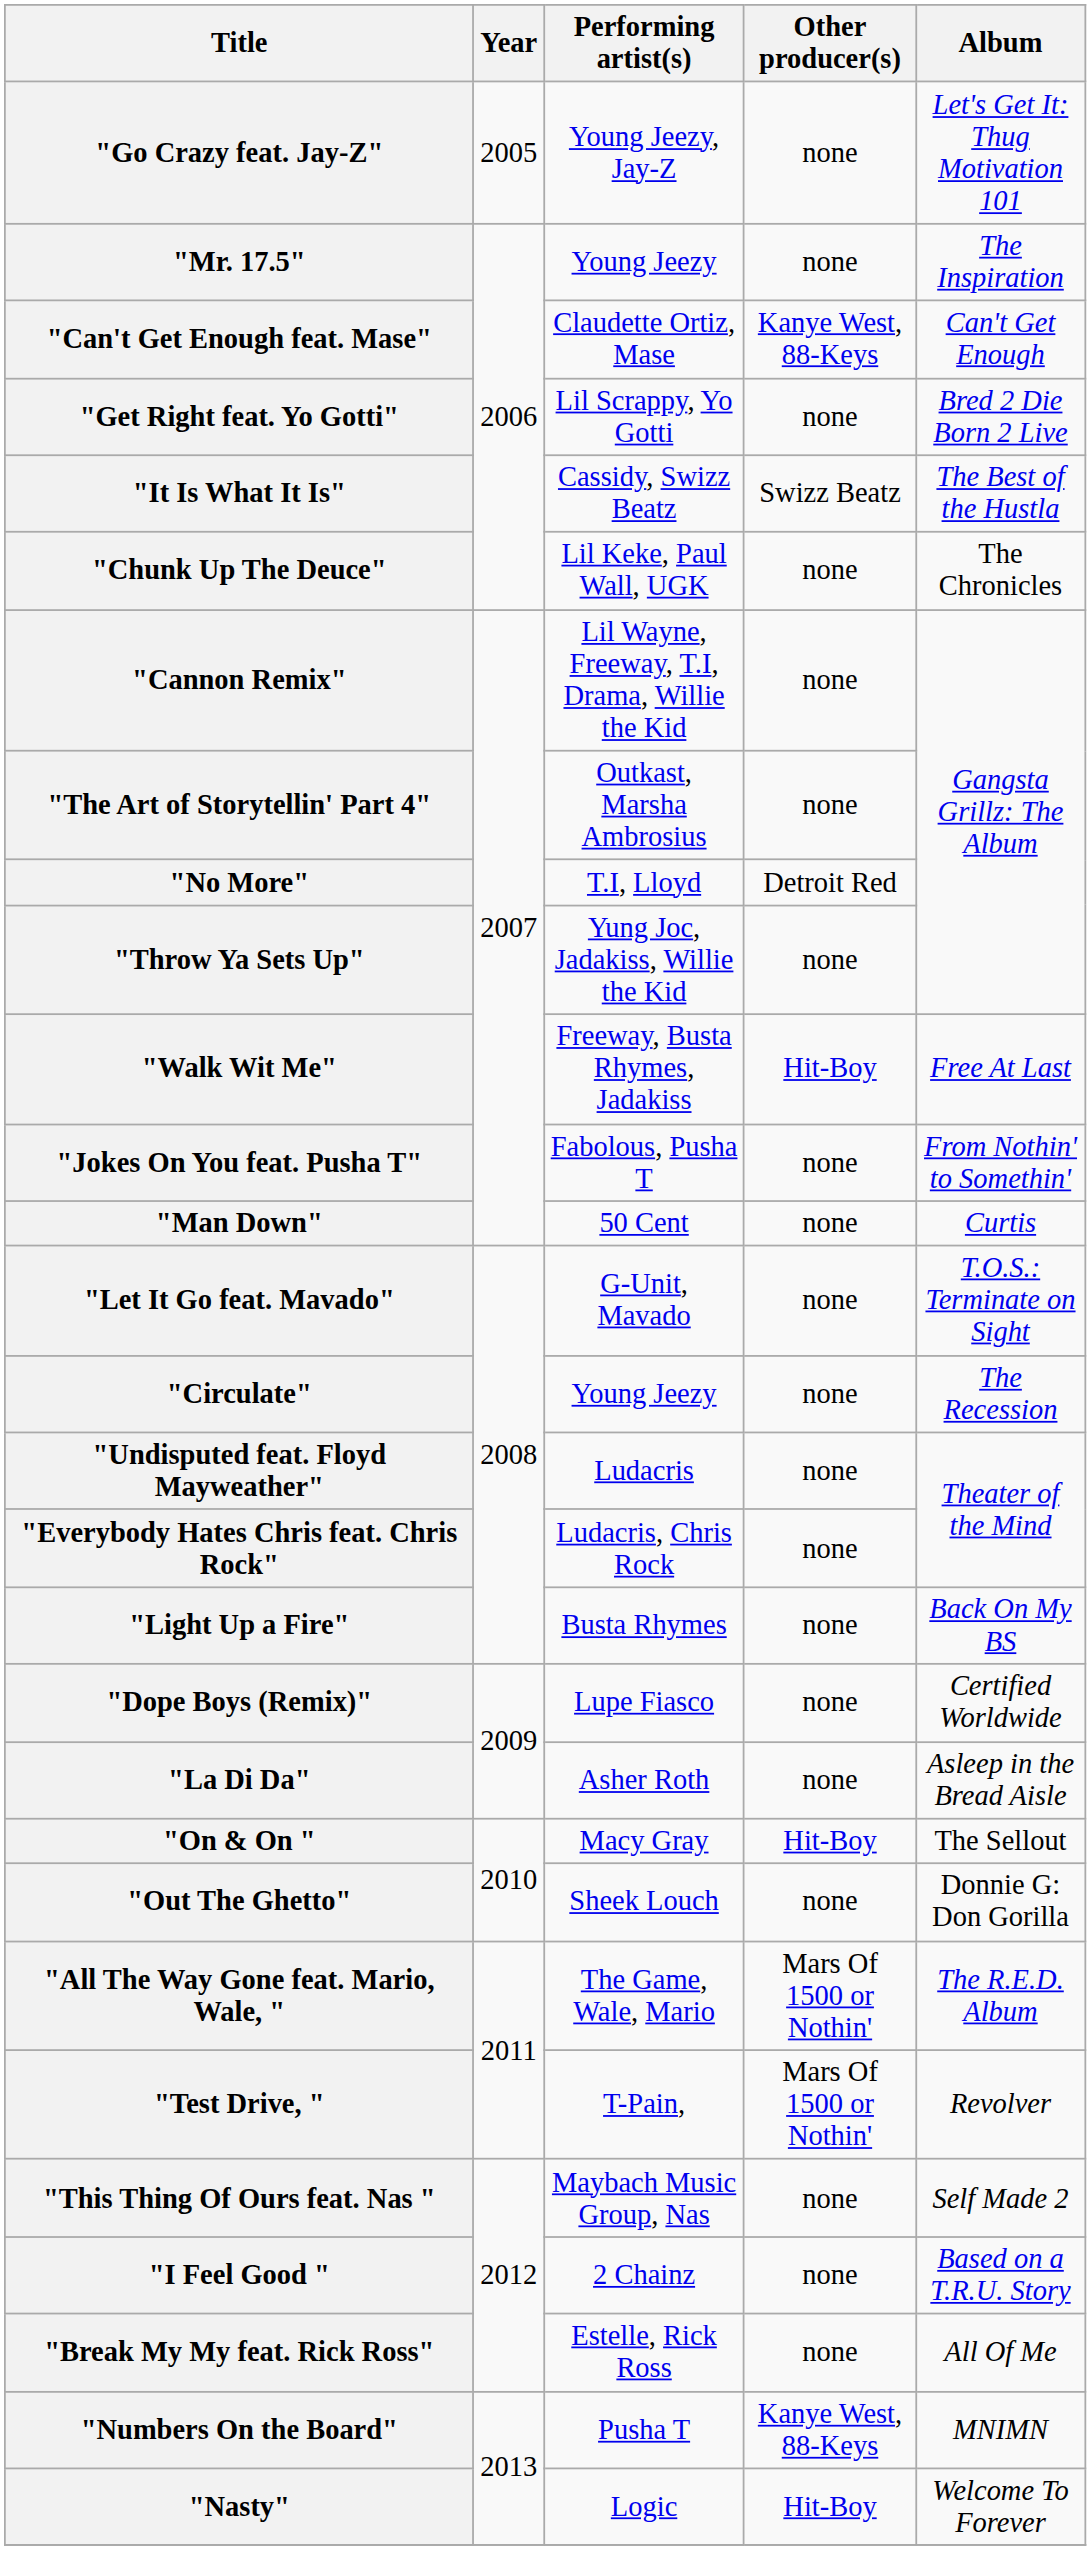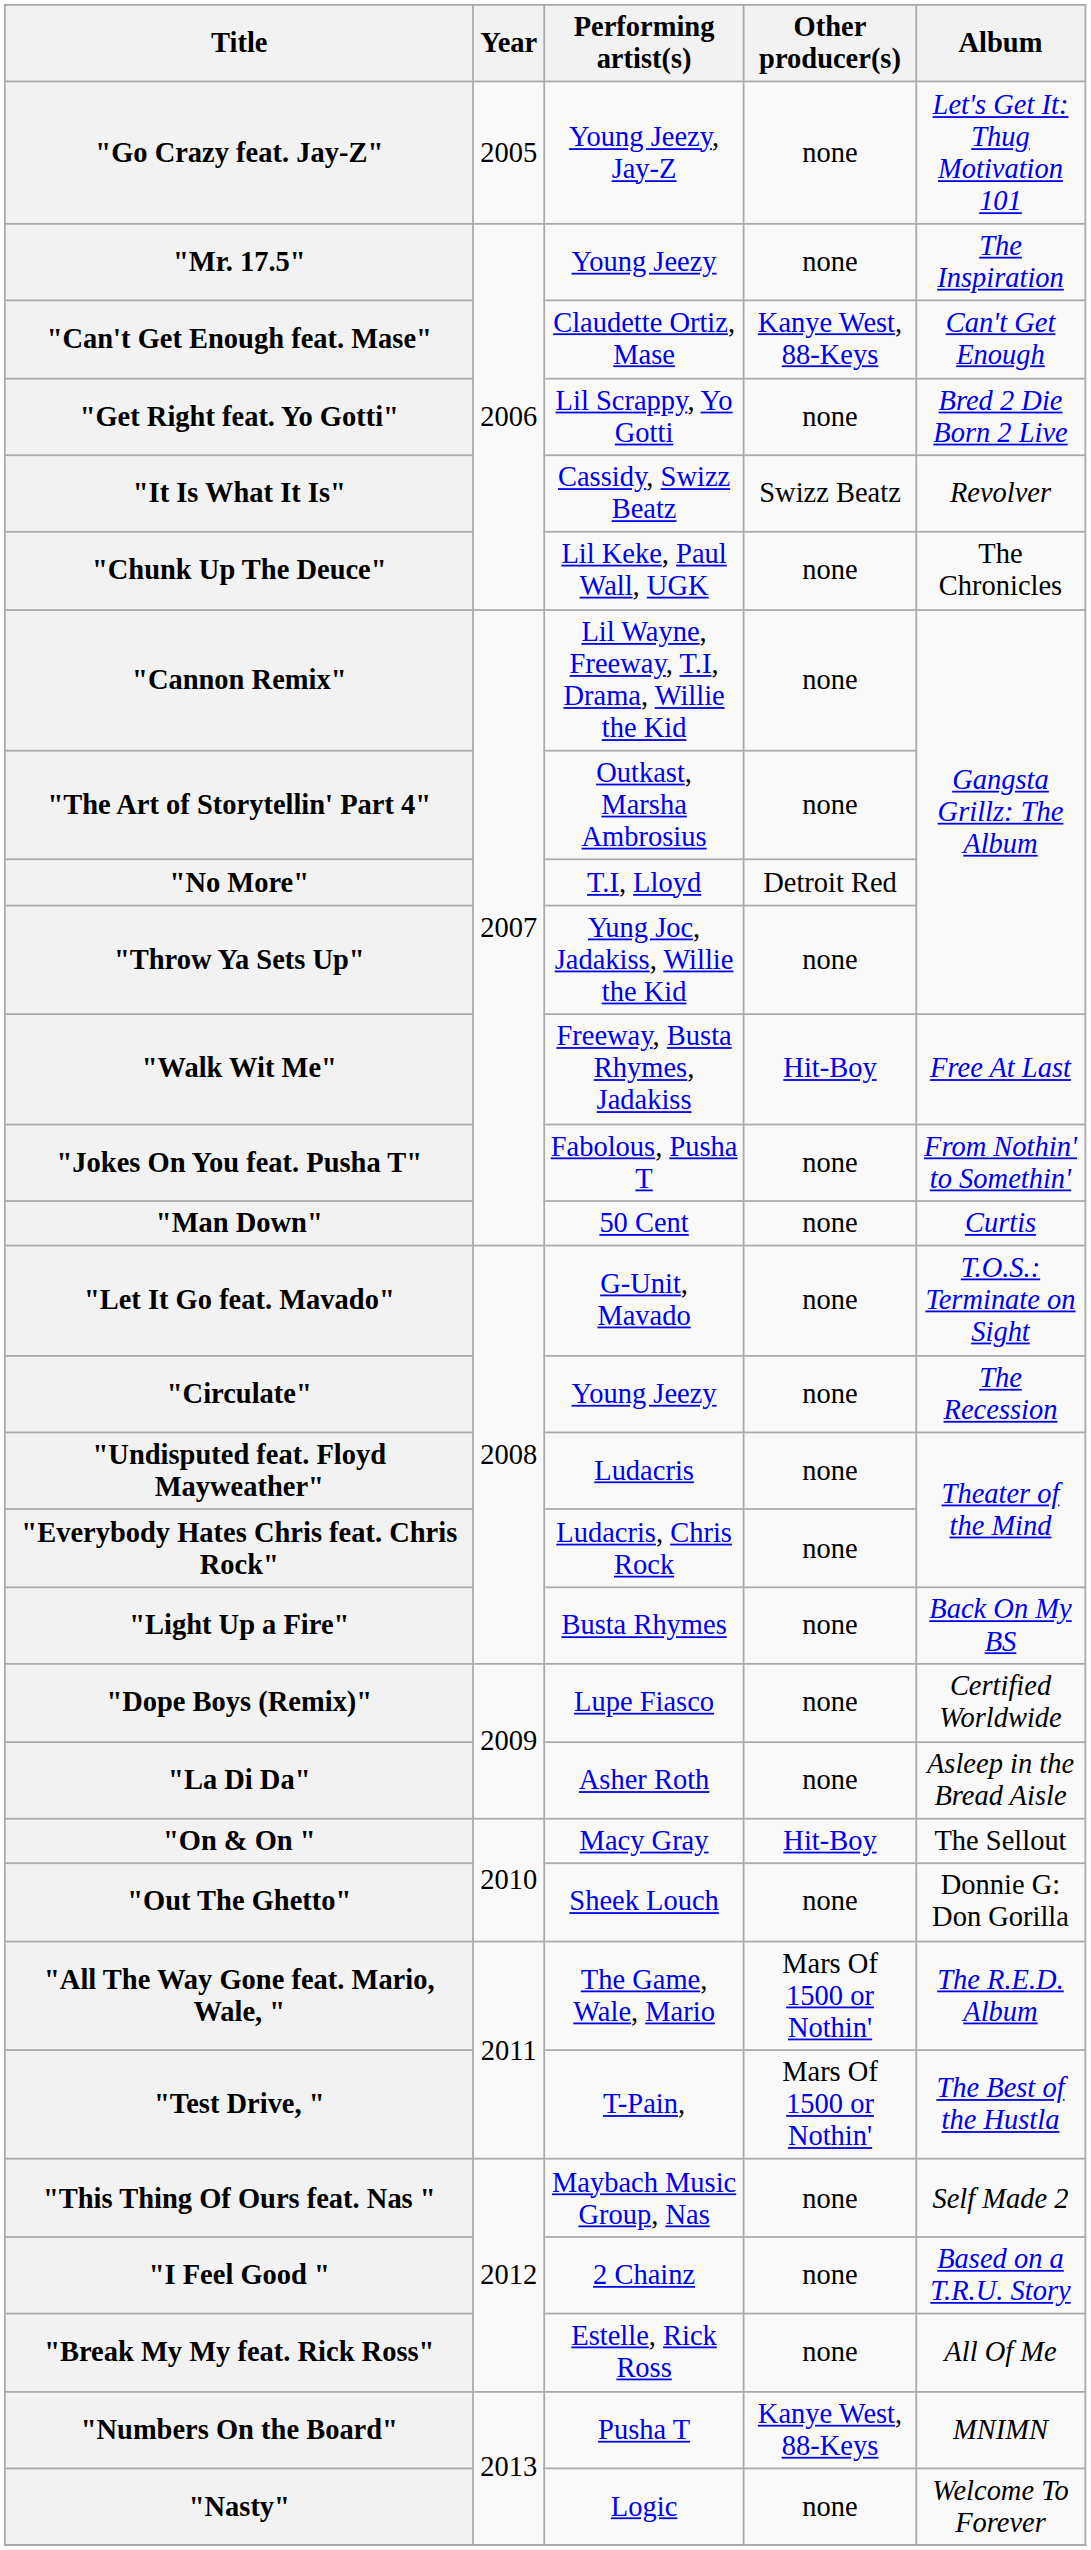"It Is What It Is" | Album: The Best of the Hustla -> Revolver
"Test Drive, " | Album: Revolver -> The Best of the Hustla
"Nasty" | Other producer(s): Hit-Boy -> none
